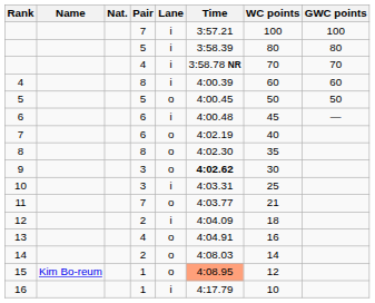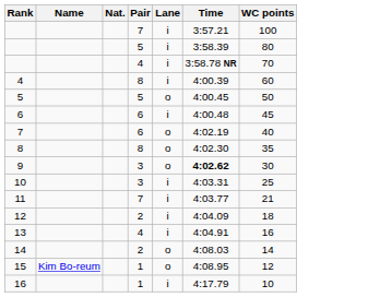- column: GWC points | 100 | 80 | 70 | 60 | 50 | —
11 | Lane: o -> i
13 | Lane: o -> i
15 | Time: lightsalmon background -> no background
